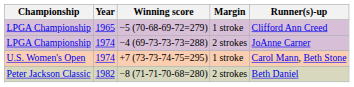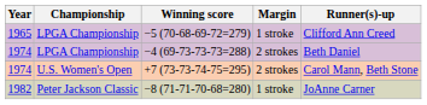columns swapped: Year <-> Championship
−4 (69-73-73-73=288) | Runner(s)-up: JoAnne Carner -> Beth Daniel
+7 (73-73-74-75=295) | Margin: 1 stroke -> 2 strokes
−8 (71-71-70-68=280) | Margin: 2 strokes -> 1 stroke
−8 (71-71-70-68=280) | Runner(s)-up: Beth Daniel -> JoAnne Carner
